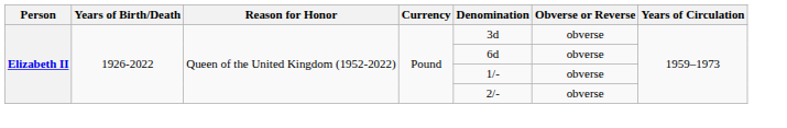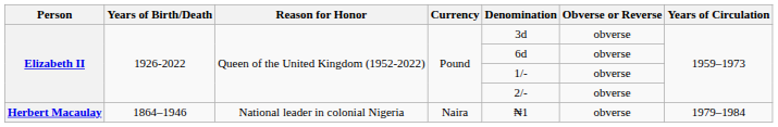+ row: Herbert Macaulay | 1864–1946 | National leader in colonial Nigeria | Naira | ₦1 | obverse | 1979–1984
